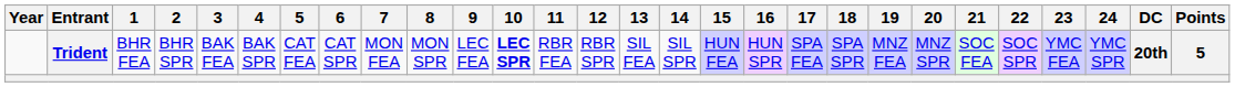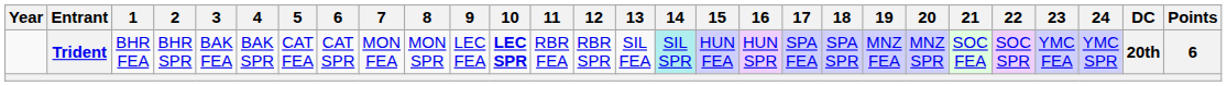Trident | 14: no background -> paleturquoise background
Trident | Points: 5 -> 6
